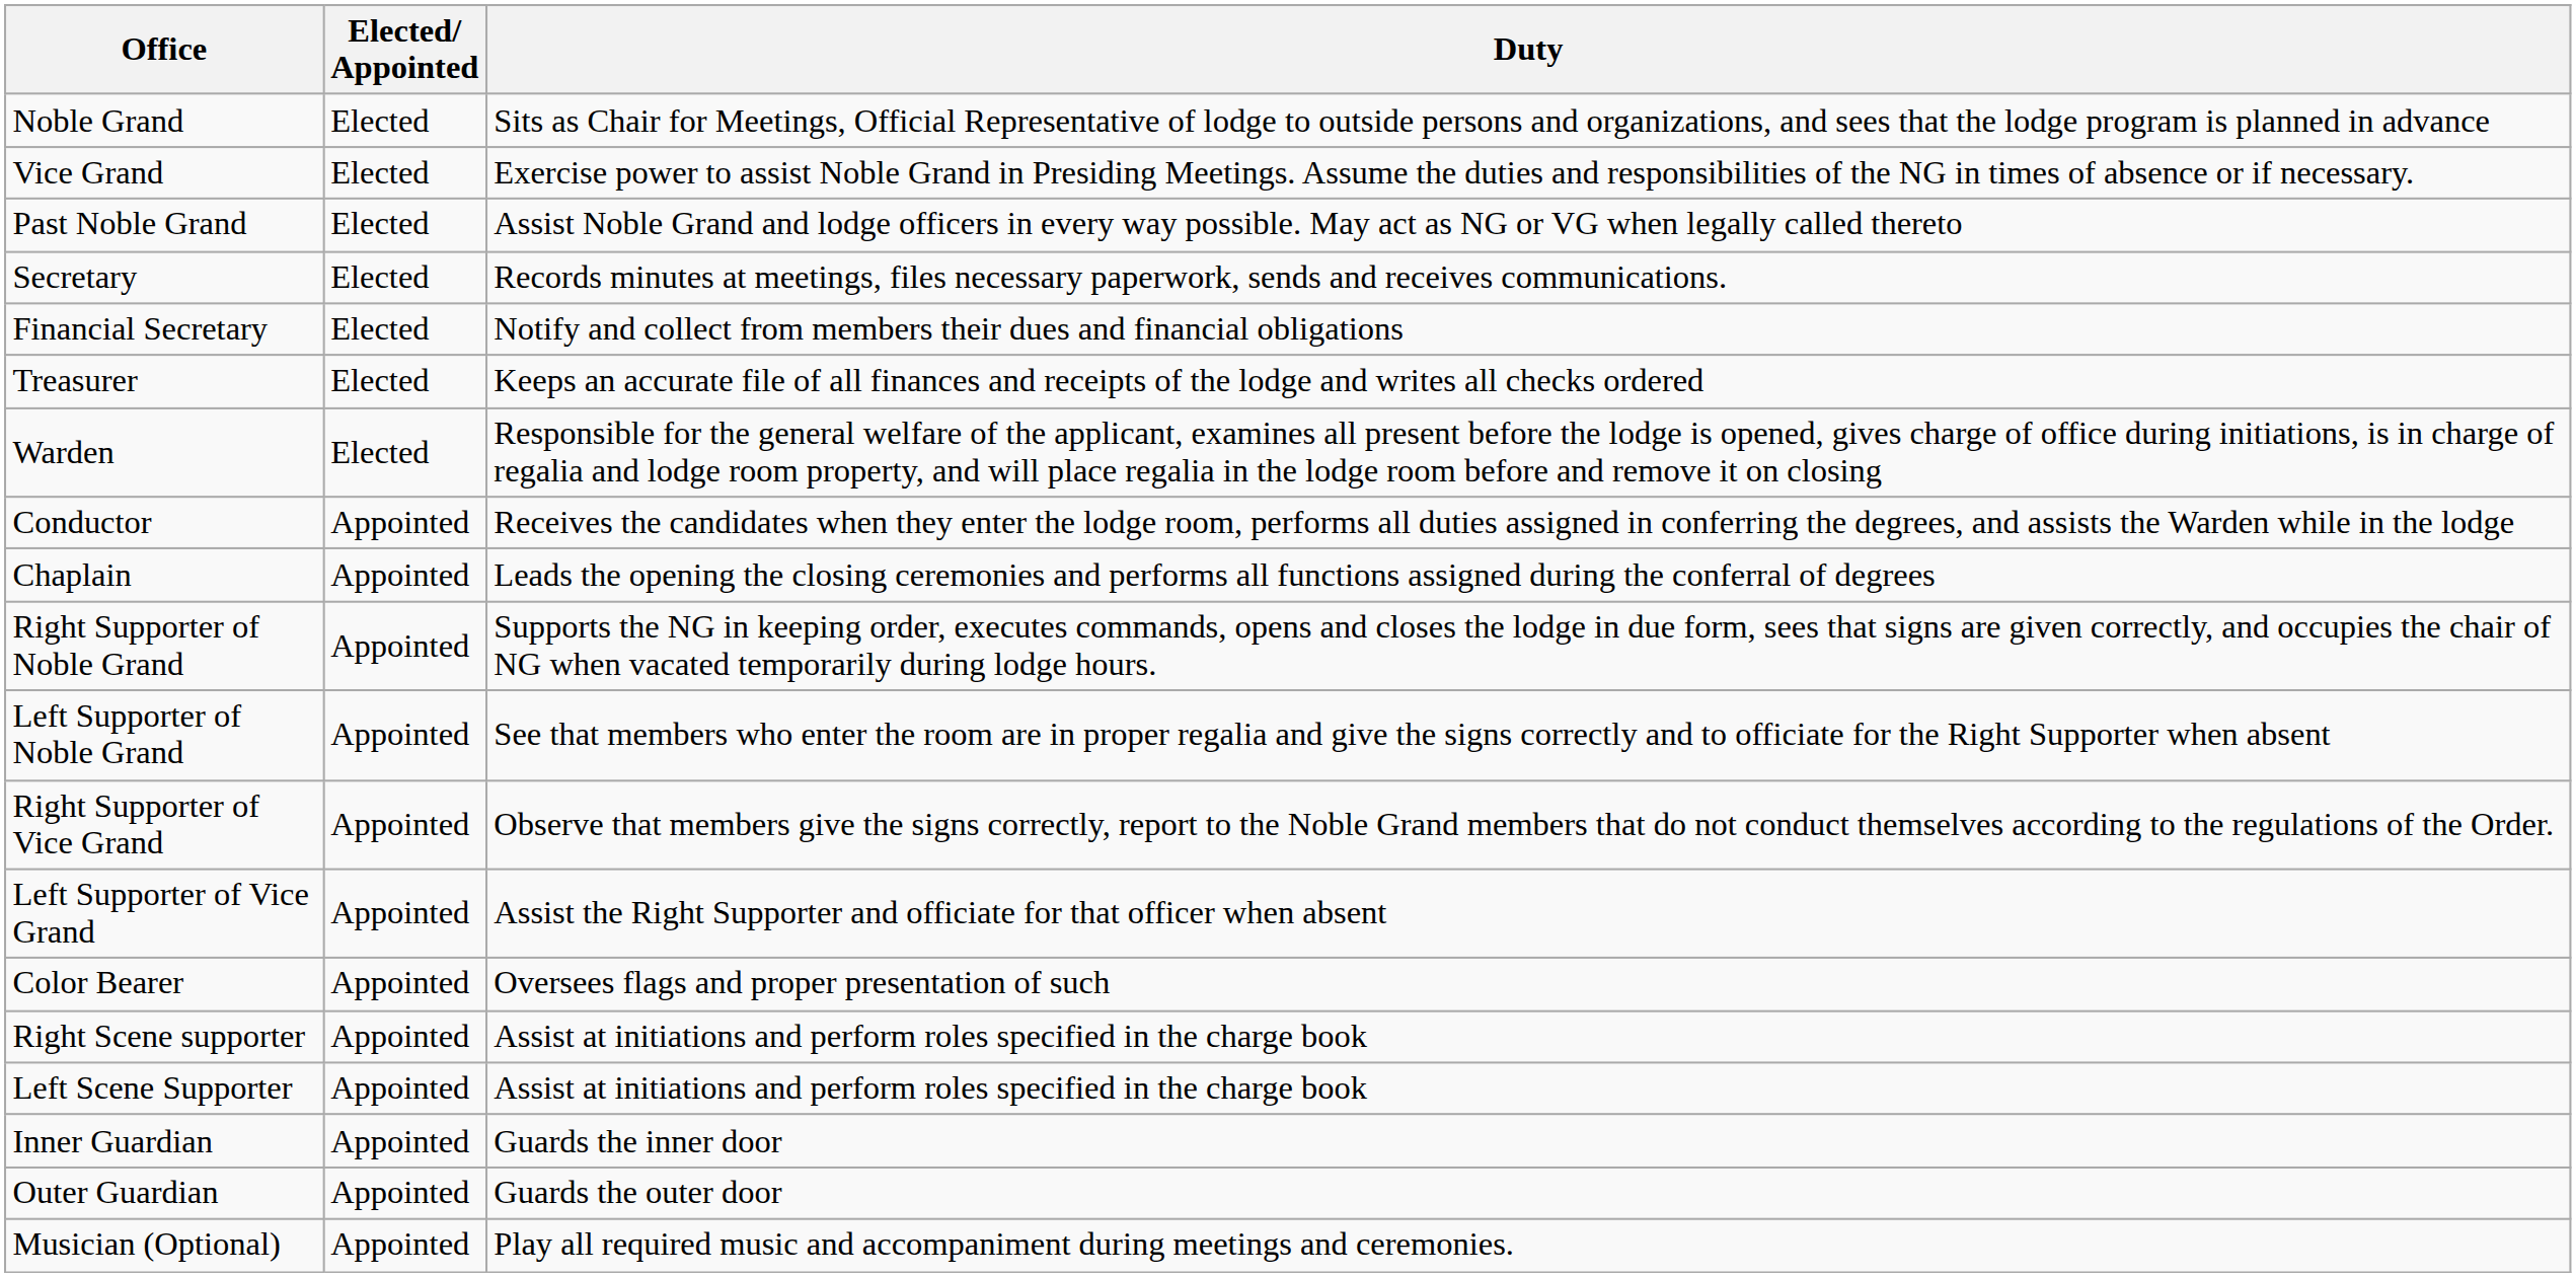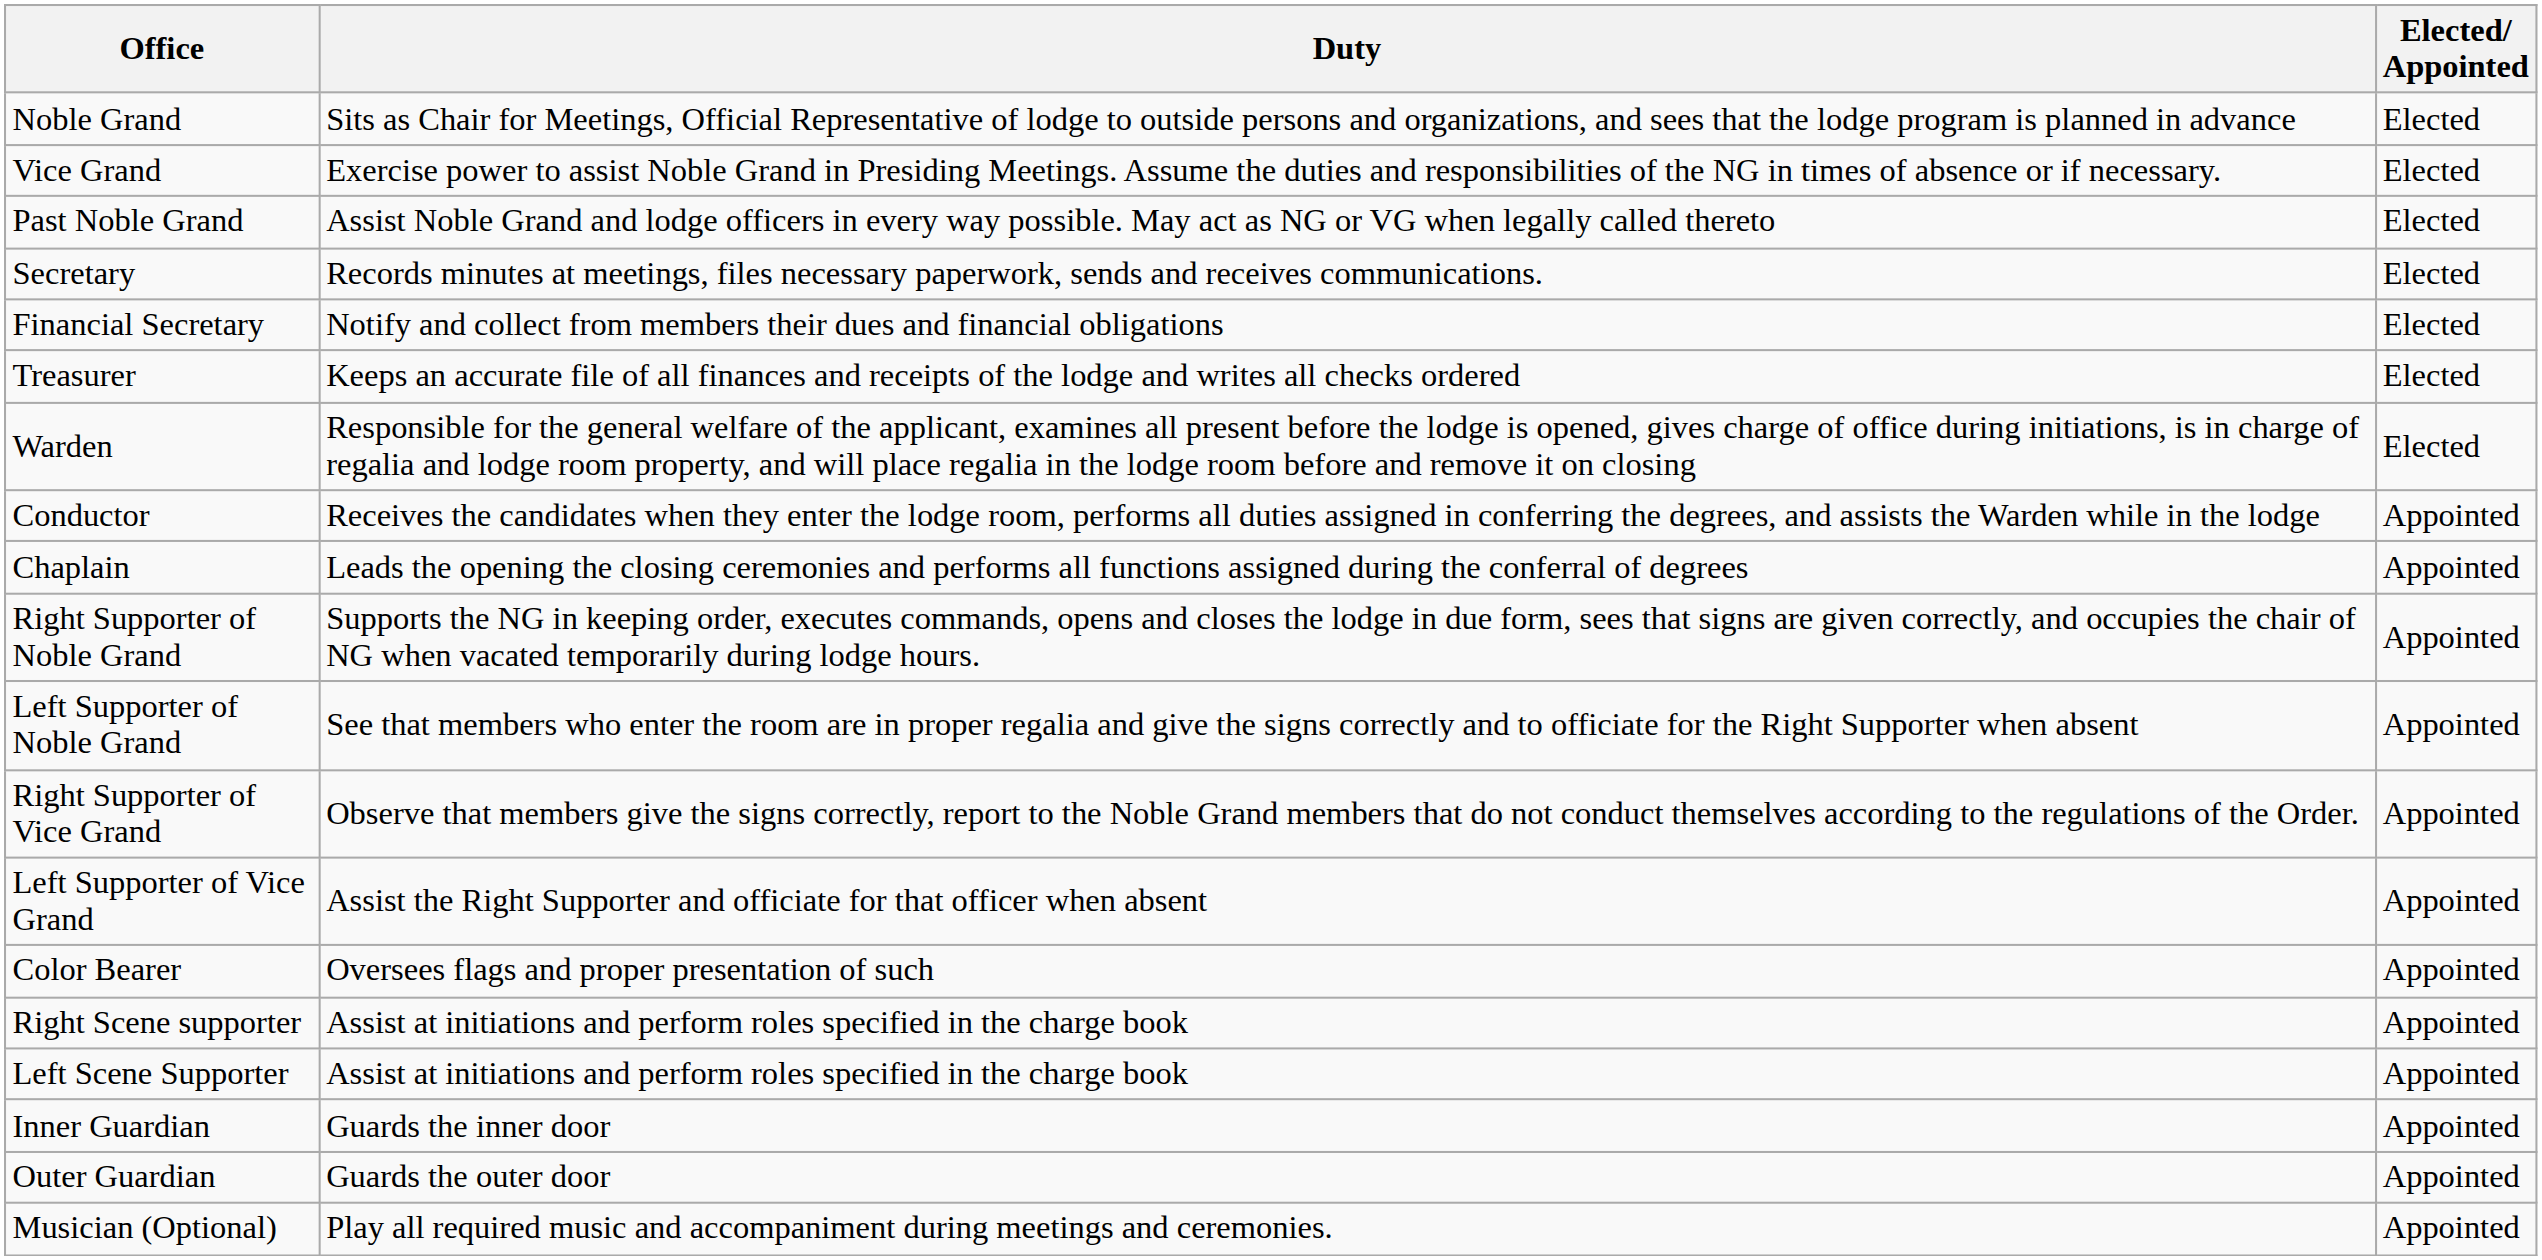columns swapped: Elected/ Appointed <-> Duty
